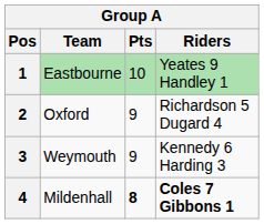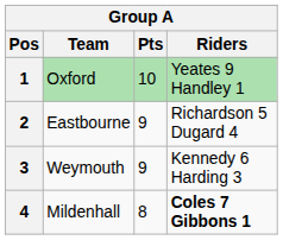1 | Team: Eastbourne -> Oxford
2 | Team: Oxford -> Eastbourne
4 | Pts: bold -> normal
